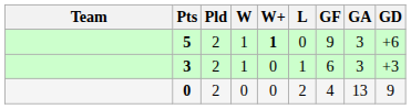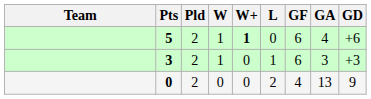5 | GF: 9 -> 6
5 | GA: 3 -> 4
